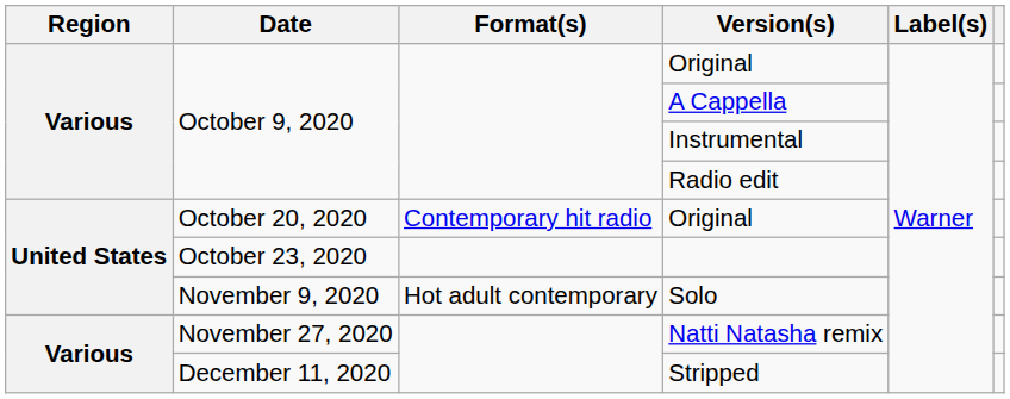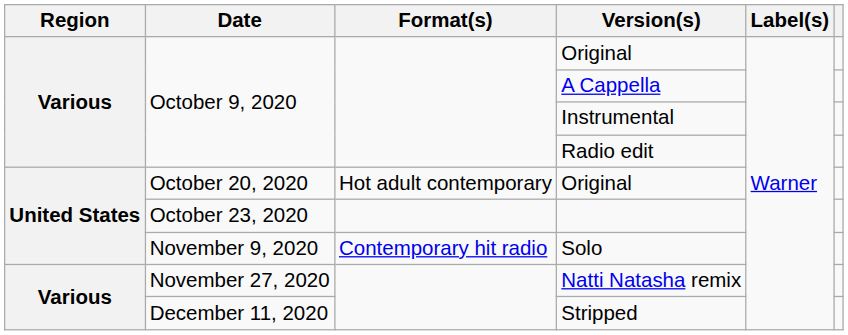October 20, 2020 / Original | Format(s): Contemporary hit radio -> Hot adult contemporary
Solo | Format(s): Hot adult contemporary -> Contemporary hit radio
